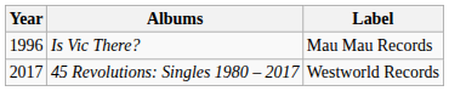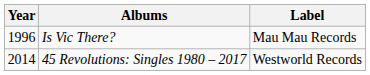45 Revolutions: Singles 1980 – 2017 | Year: 2017 -> 2014
